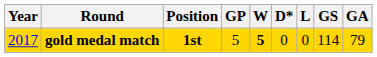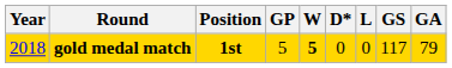gold medal match | Year: 2017 -> 2018
gold medal match | GS: 114 -> 117
